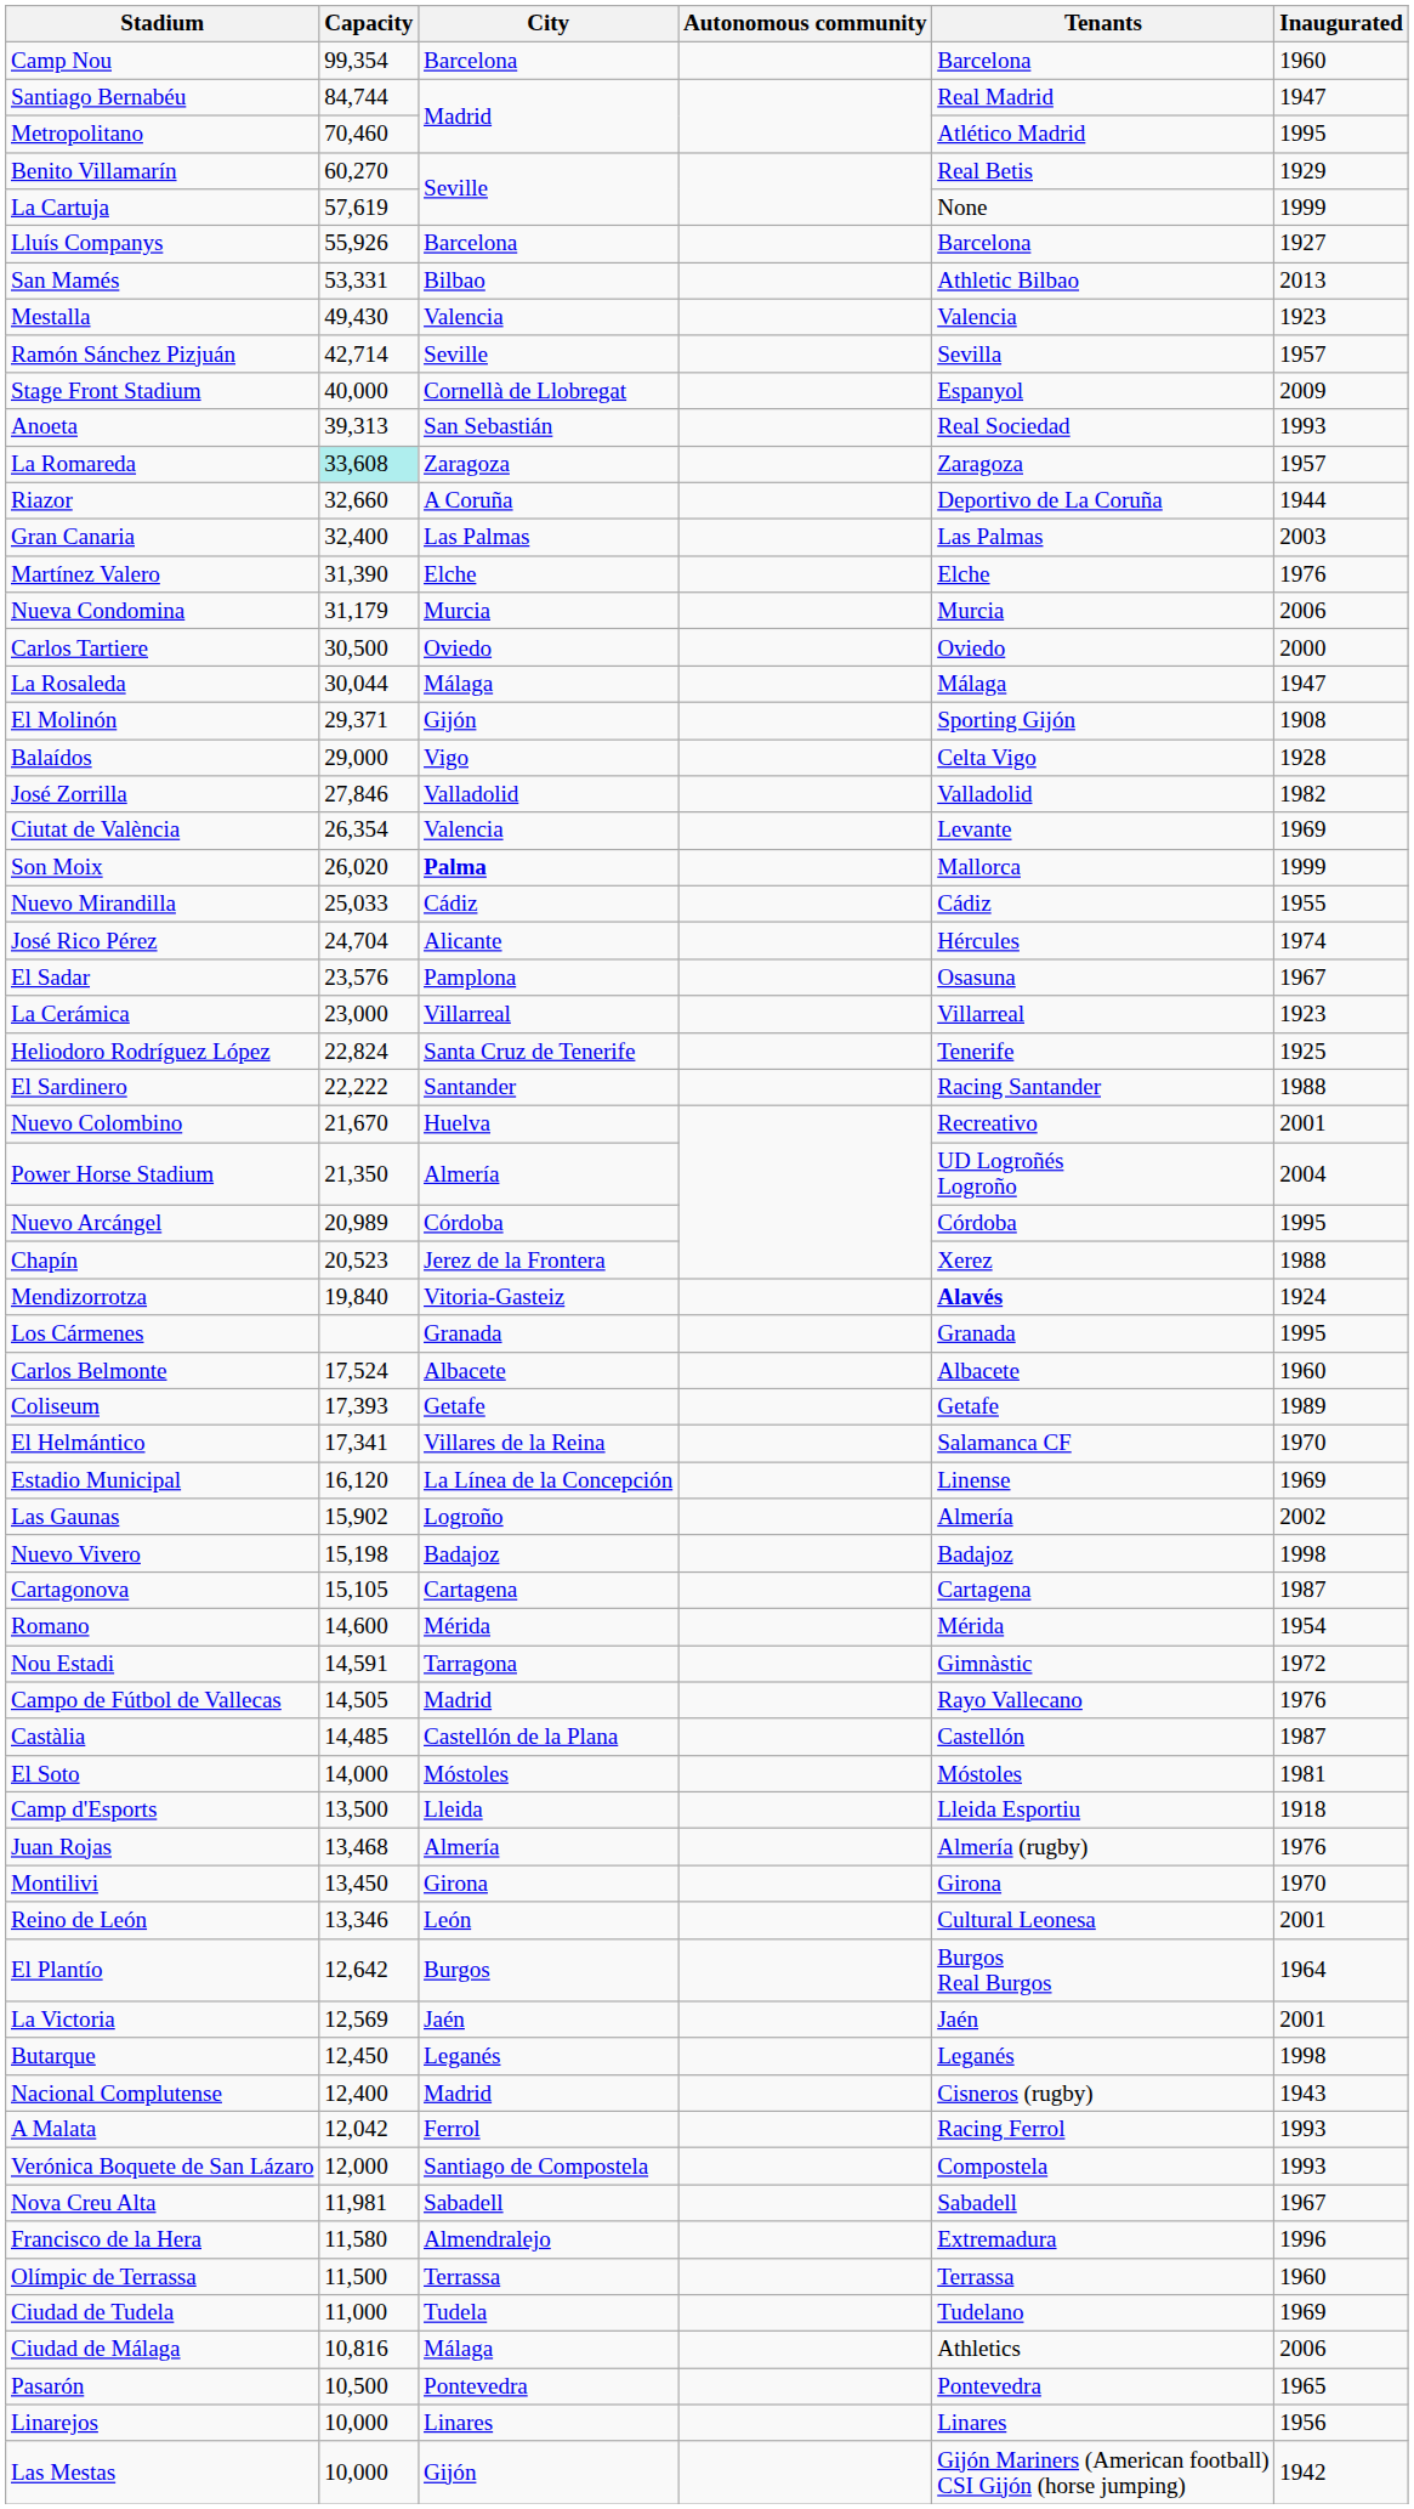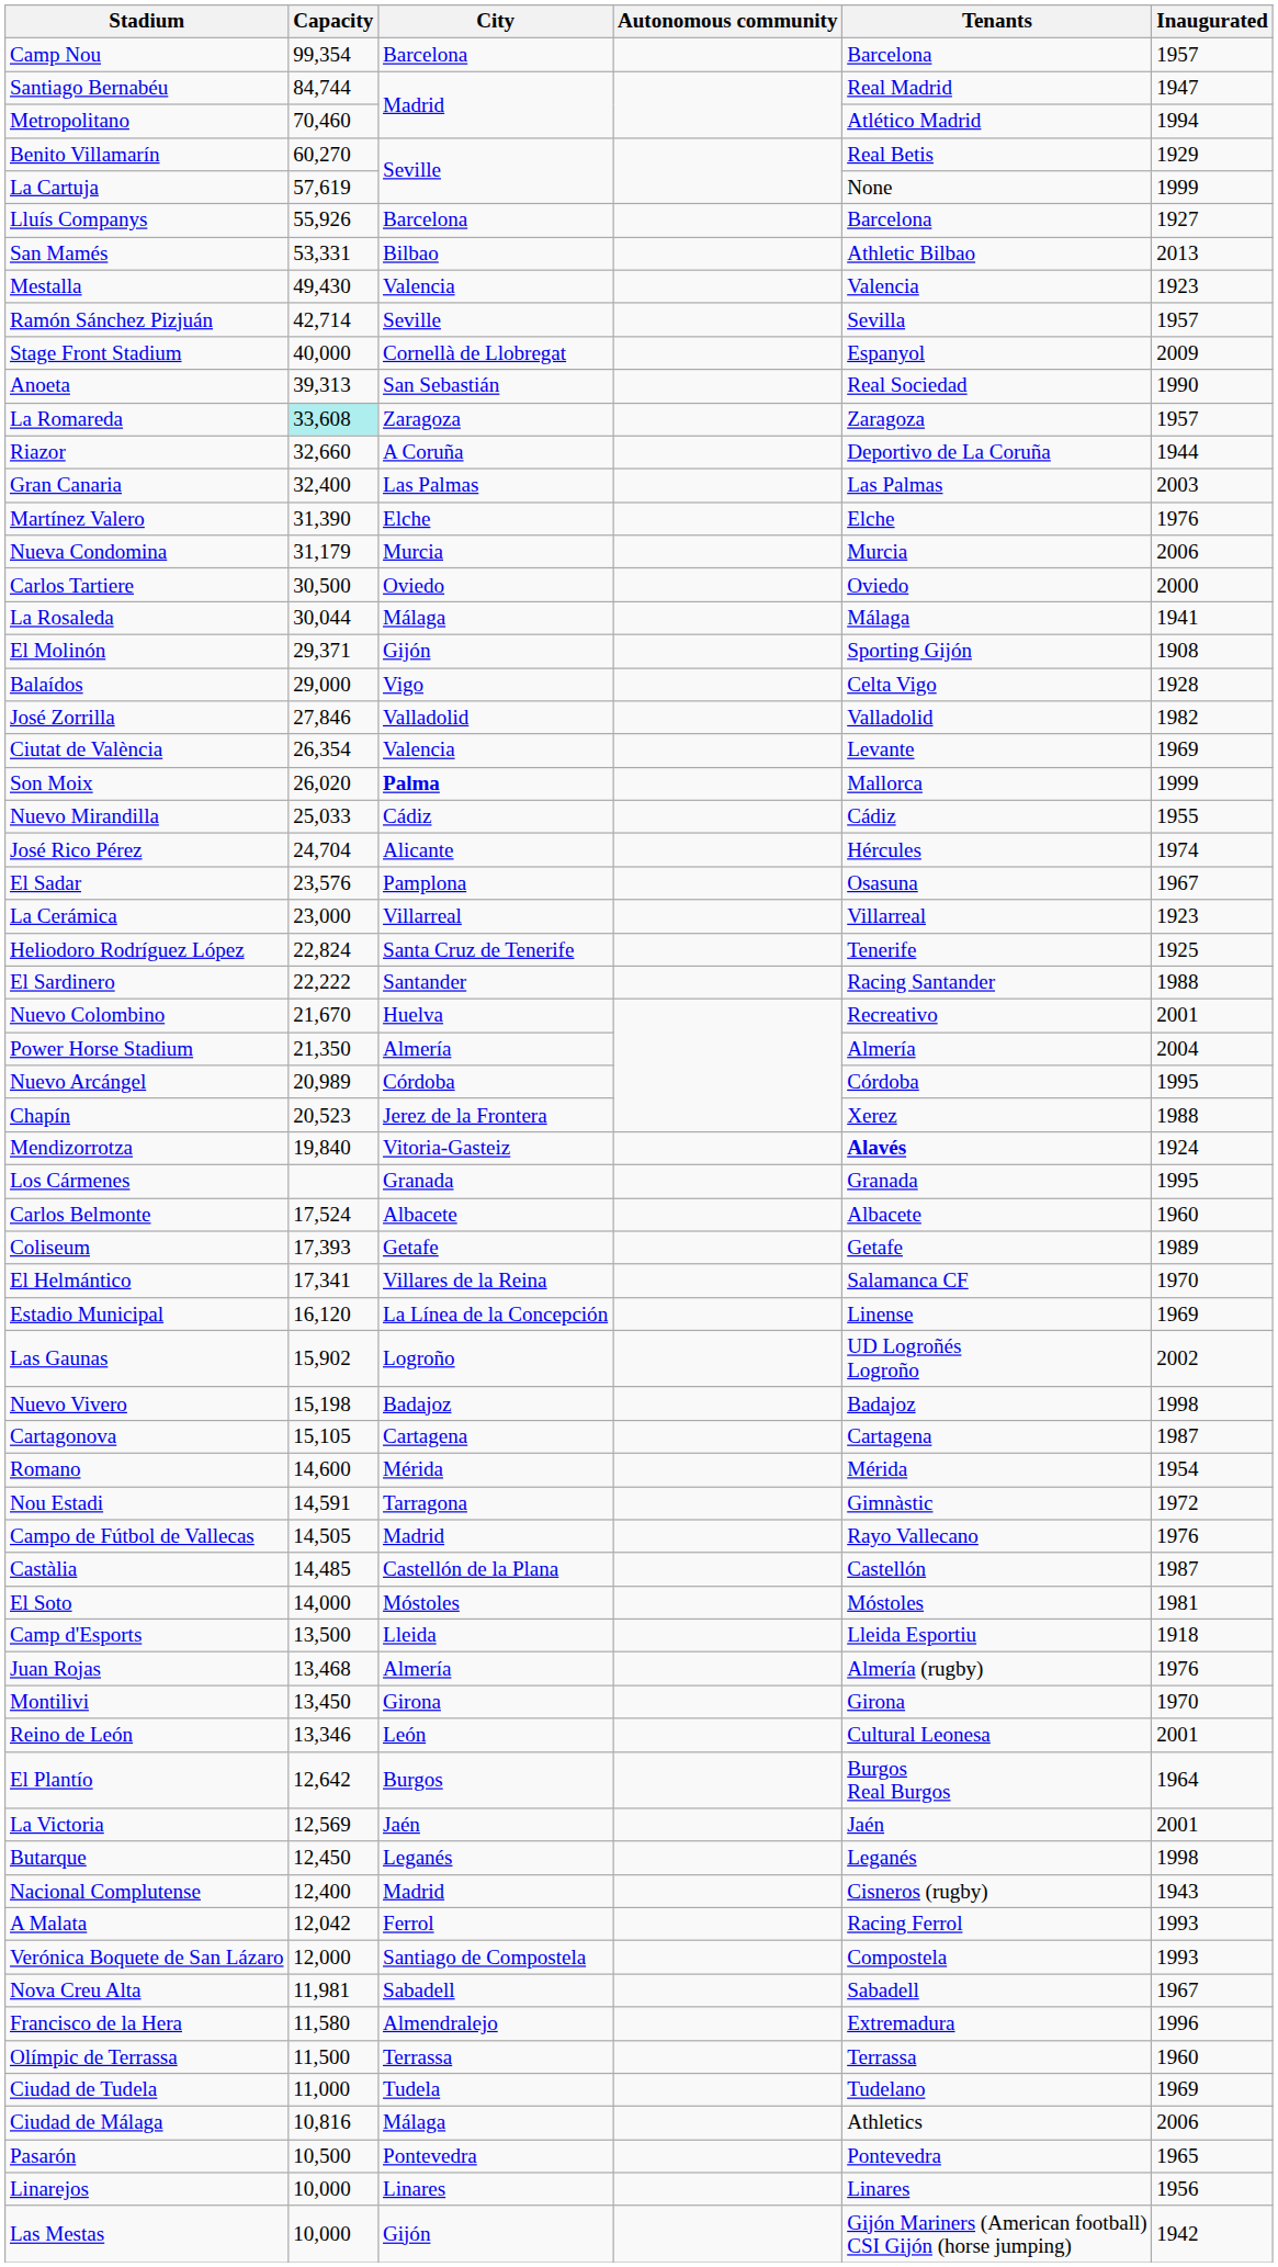Camp Nou | Inaugurated: 1960 -> 1957
Metropolitano | Inaugurated: 1995 -> 1994
Anoeta | Inaugurated: 1993 -> 1990
La Rosaleda | Inaugurated: 1947 -> 1941
Power Horse Stadium | Tenants: UD Logroñés Logroño -> Almería
Las Gaunas | Tenants: Almería -> UD Logroñés Logroño
